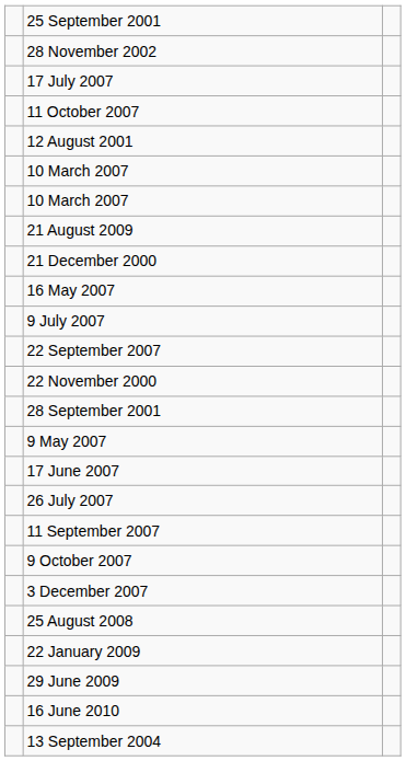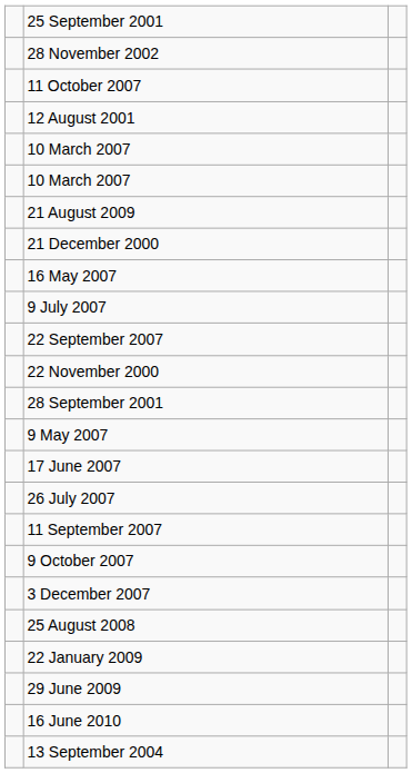- row: 17 July 2007
